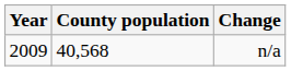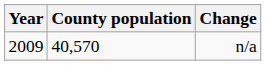n/a | County population: 40,568 -> 40,570
